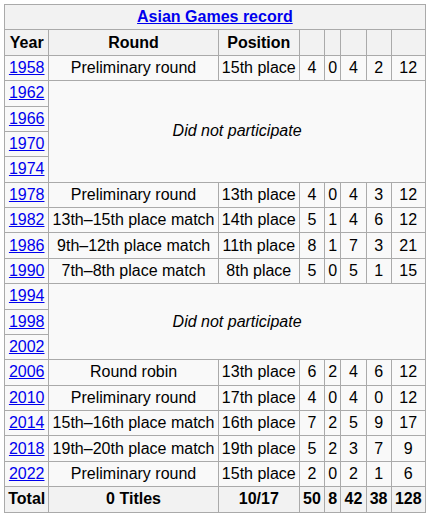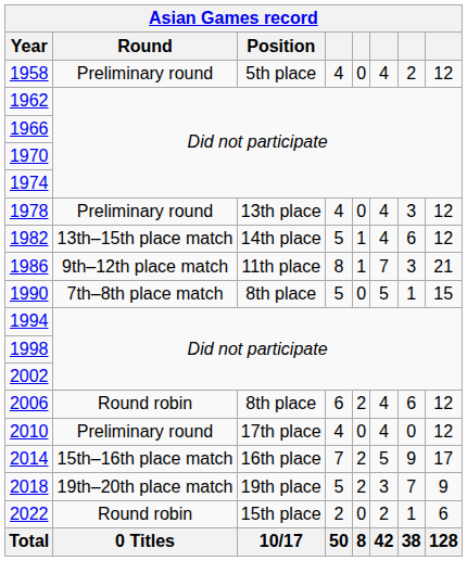1958 | Position: 15th place -> 5th place
2006 | Position: 13th place -> 8th place
2022 | Round: Preliminary round -> Round robin
